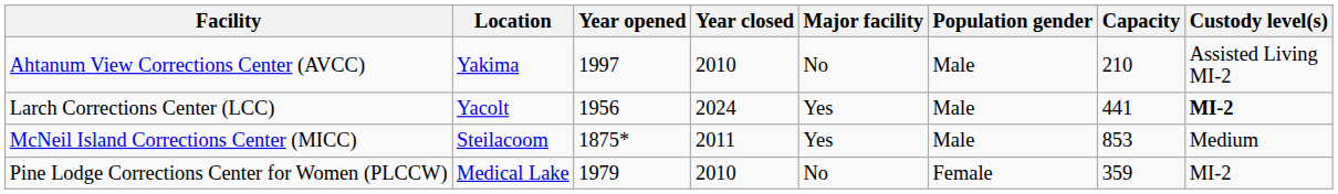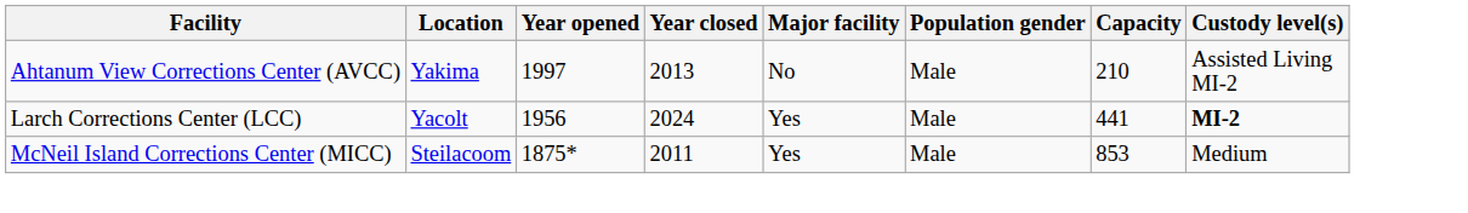Ahtanum View Corrections Center (AVCC) | Year closed: 2010 -> 2013
- row: Pine Lodge Corrections Center for Women (PLCCW) | Medical Lake | 1979 | 2010 | No | Female | 359 | MI-2
